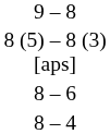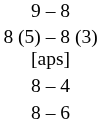rows swapped: 8 – 6 <-> 8 – 4
